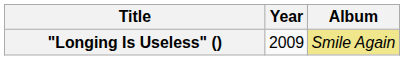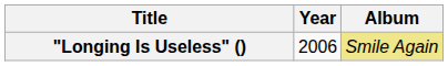"Longing Is Useless" () | Year: 2009 -> 2006
